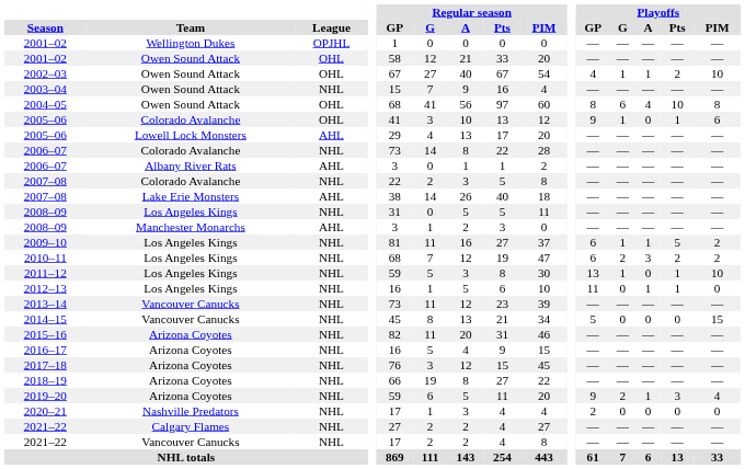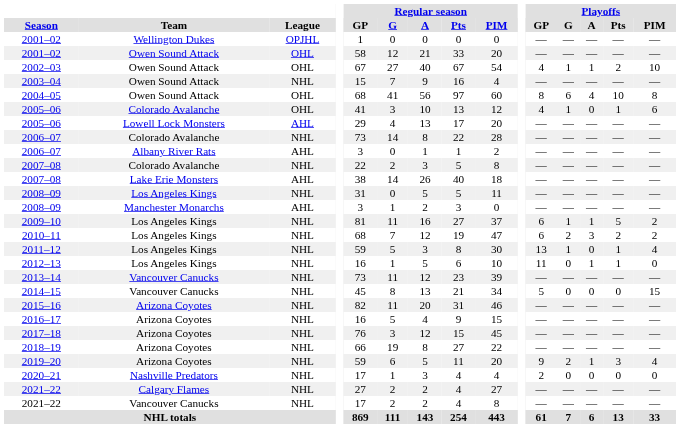2005–06 / Colorado Avalanche | Playoffs / GP: 9 -> 4
2011–12 | Playoffs / PIM: 10 -> 4
